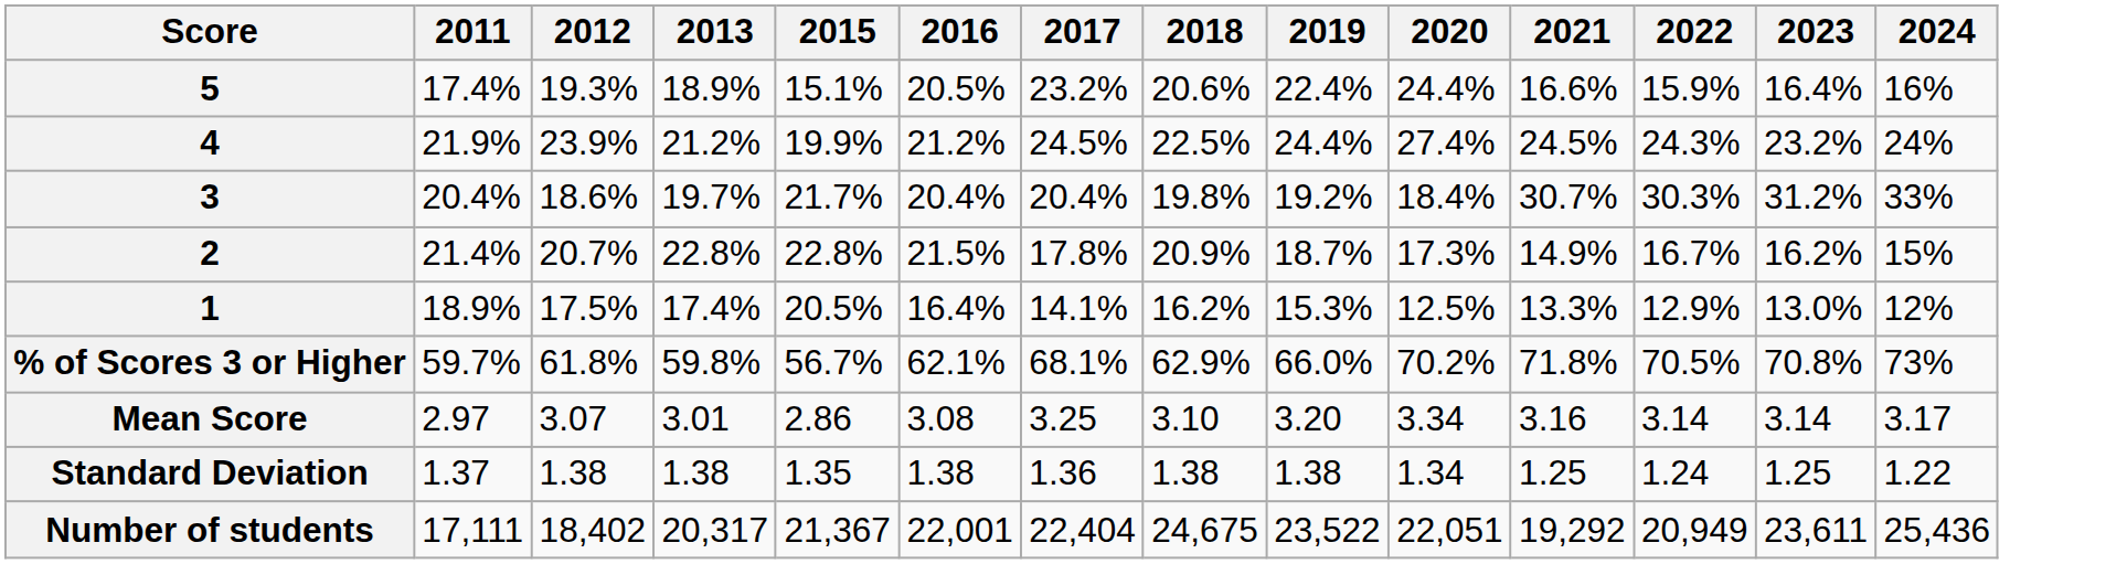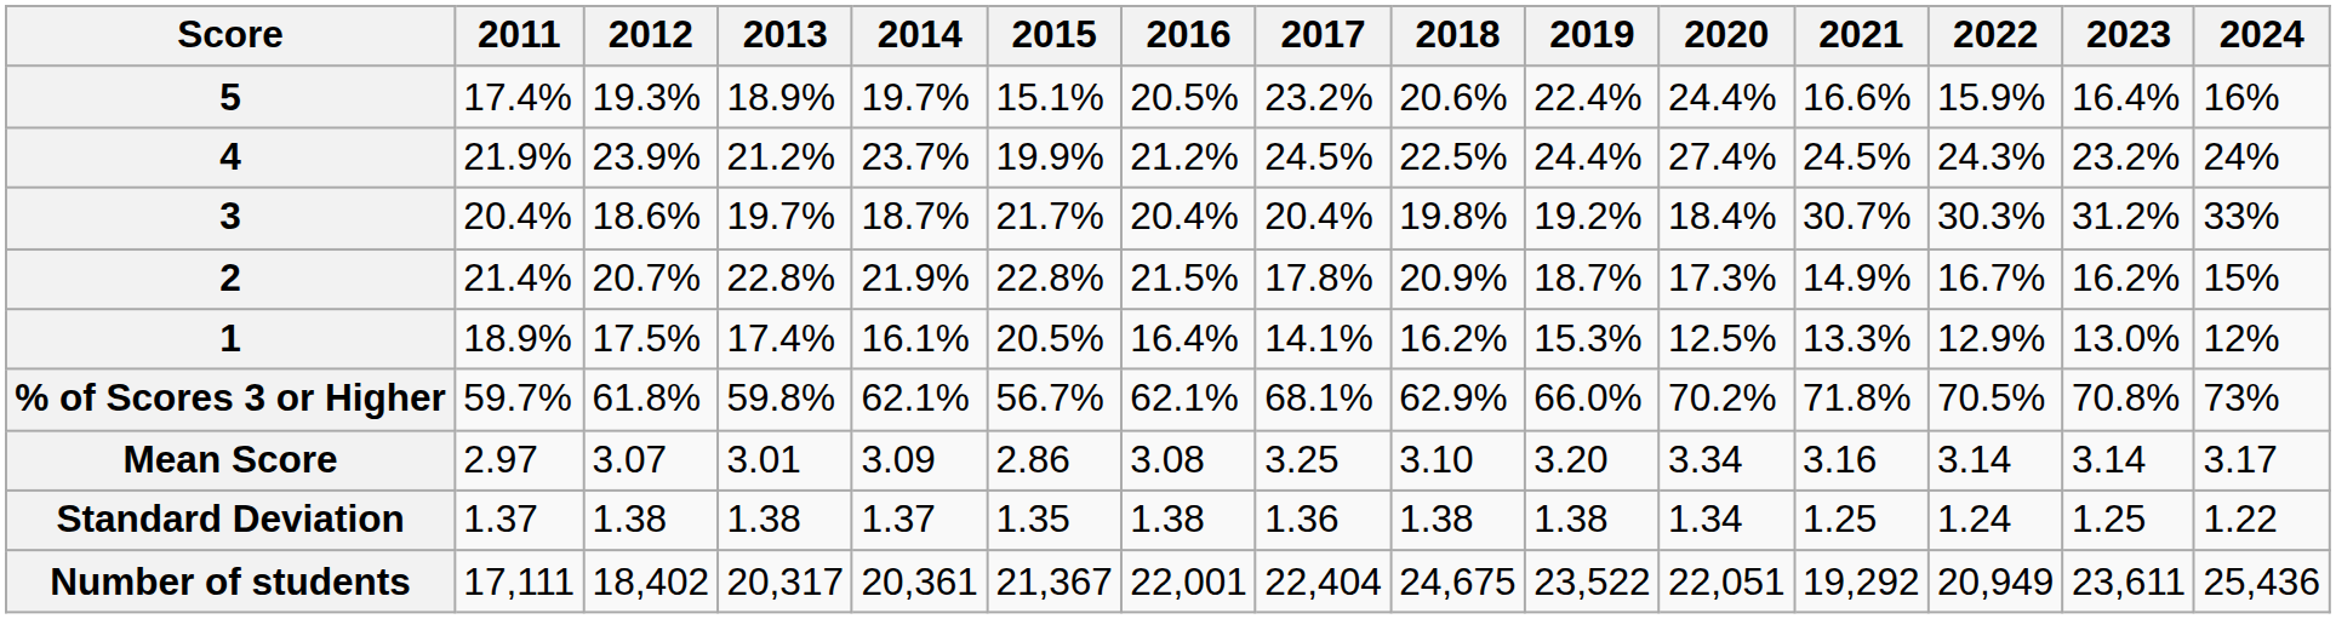+ column: 2014 | 19.7% | 23.7% | 18.7% | 21.9% | 16.1% | 62.1% | 3.09 | 1.37 | 20,361
